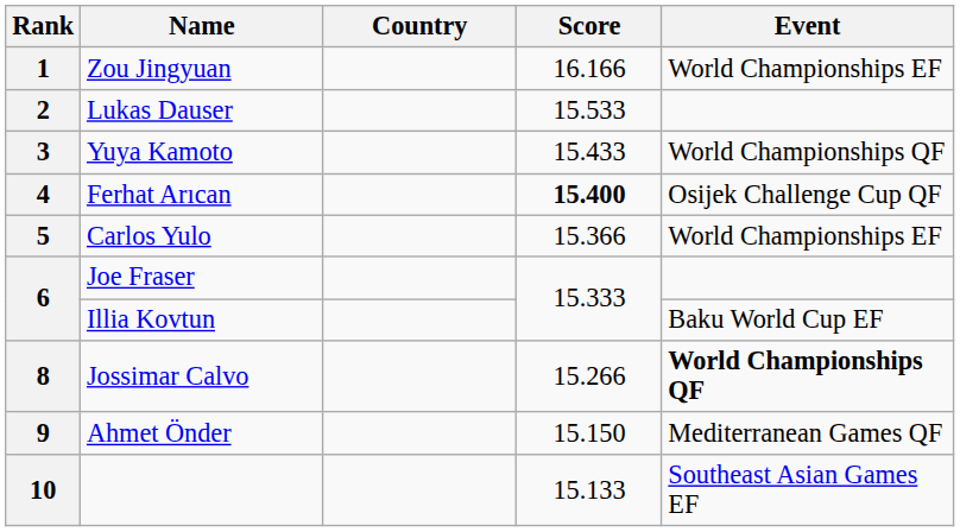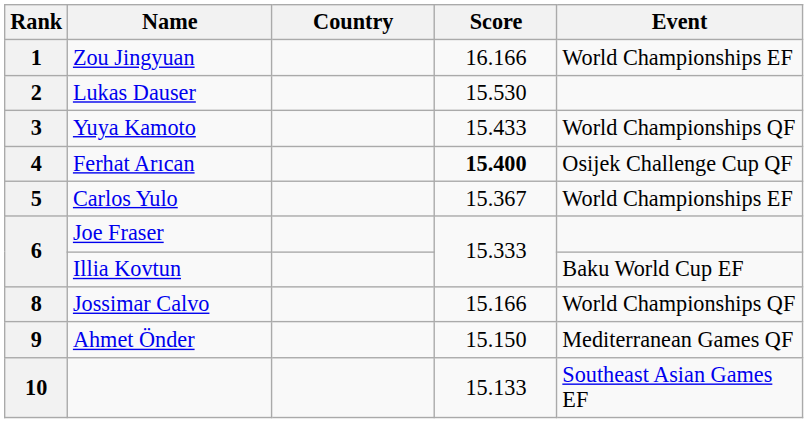2 | Score: 15.533 -> 15.530
5 | Score: 15.366 -> 15.367
8 | Score: 15.266 -> 15.166
8 | Event: bold -> normal
